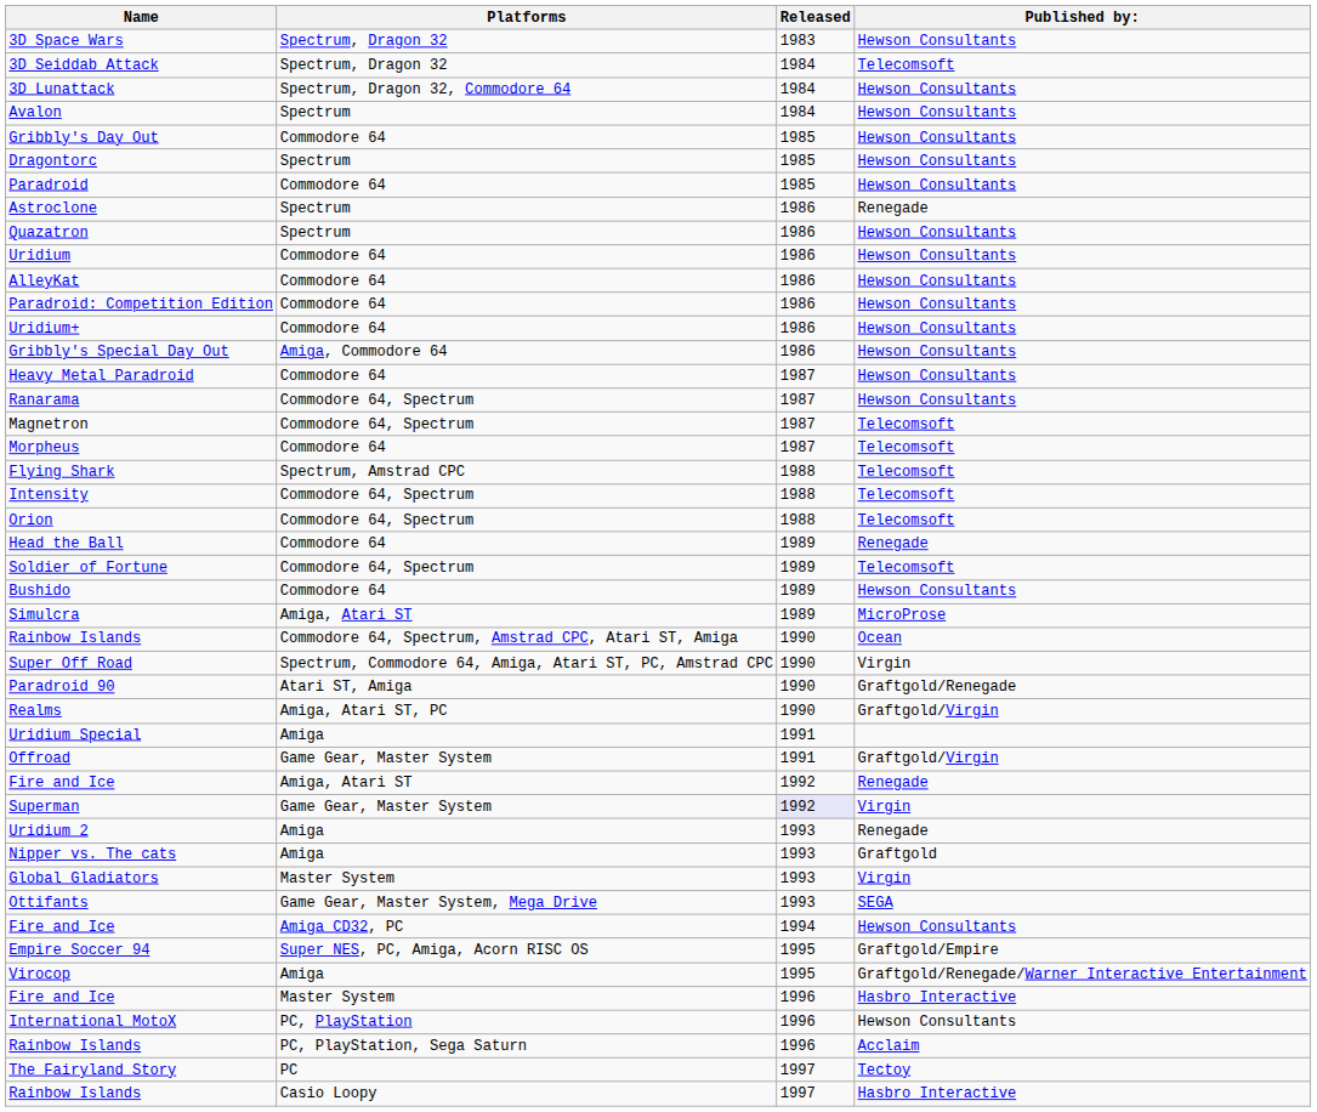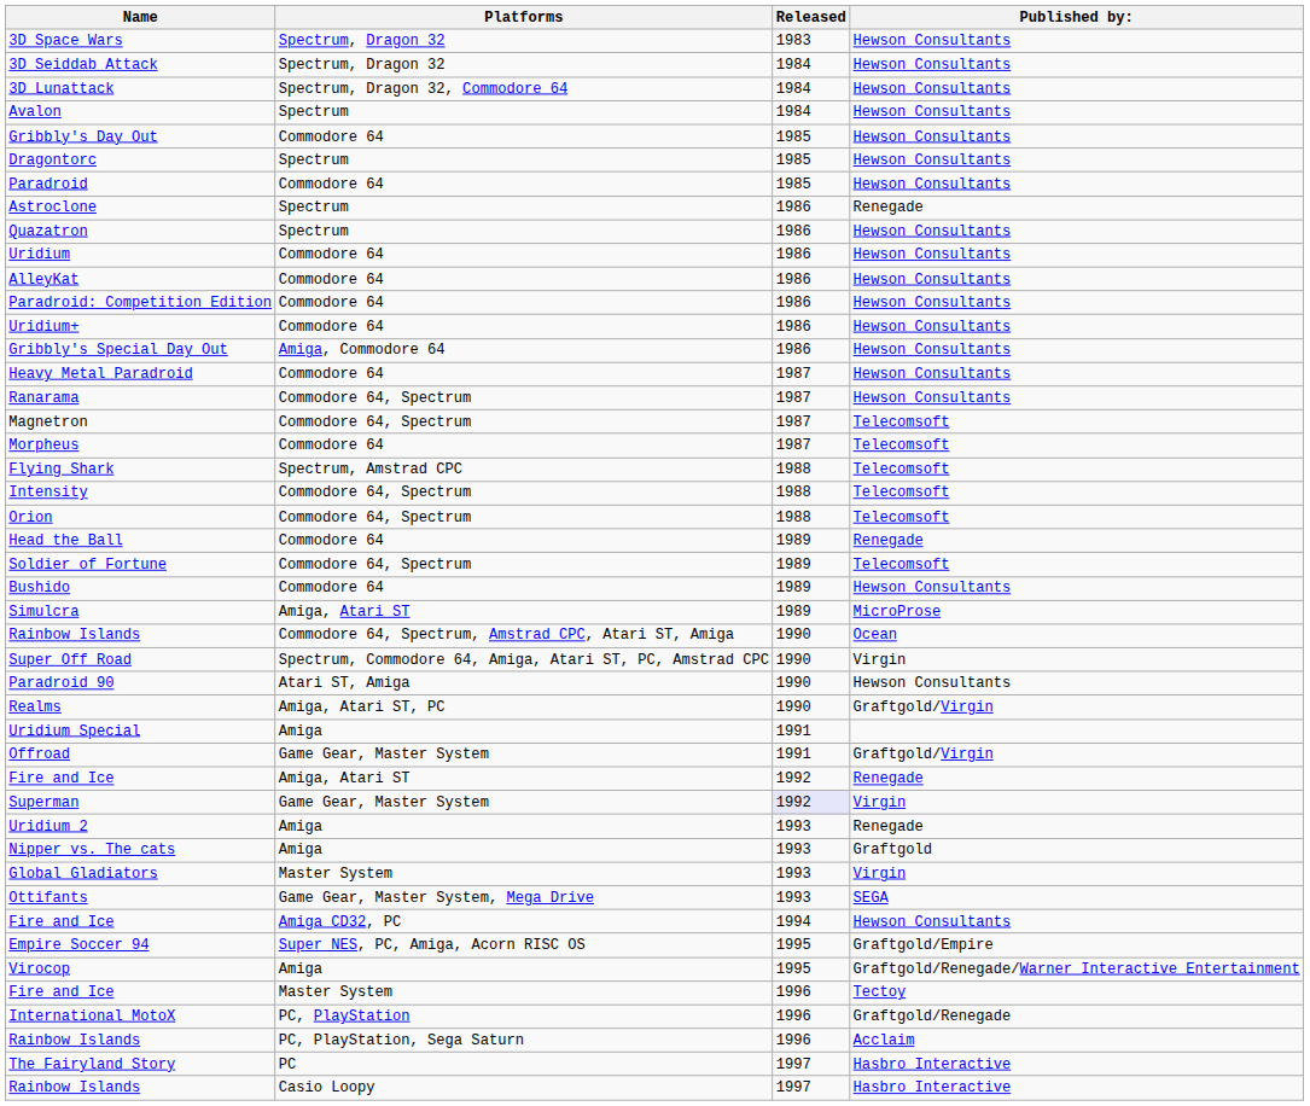3D Seiddab Attack | Published by:: Telecomsoft -> Hewson Consultants
Paradroid 90 | Published by:: Graftgold/Renegade -> Hewson Consultants
Fire and Ice / Master System | Published by:: Hasbro Interactive -> Tectoy
International MotoX | Published by:: Hewson Consultants -> Graftgold/Renegade
The Fairyland Story | Published by:: Tectoy -> Hasbro Interactive
